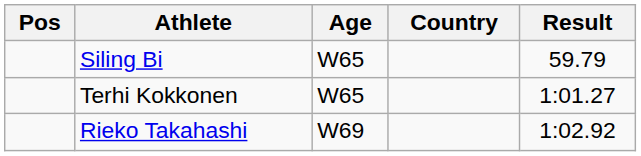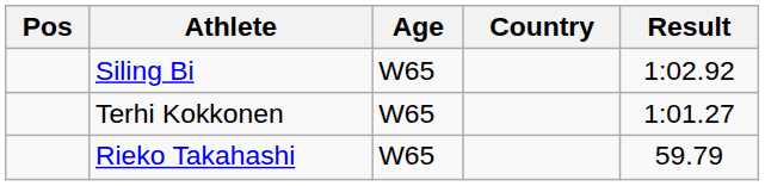Siling Bi | Result: 59.79 -> 1:02.92
Rieko Takahashi | Age: W69 -> W65
Rieko Takahashi | Result: 1:02.92 -> 59.79
